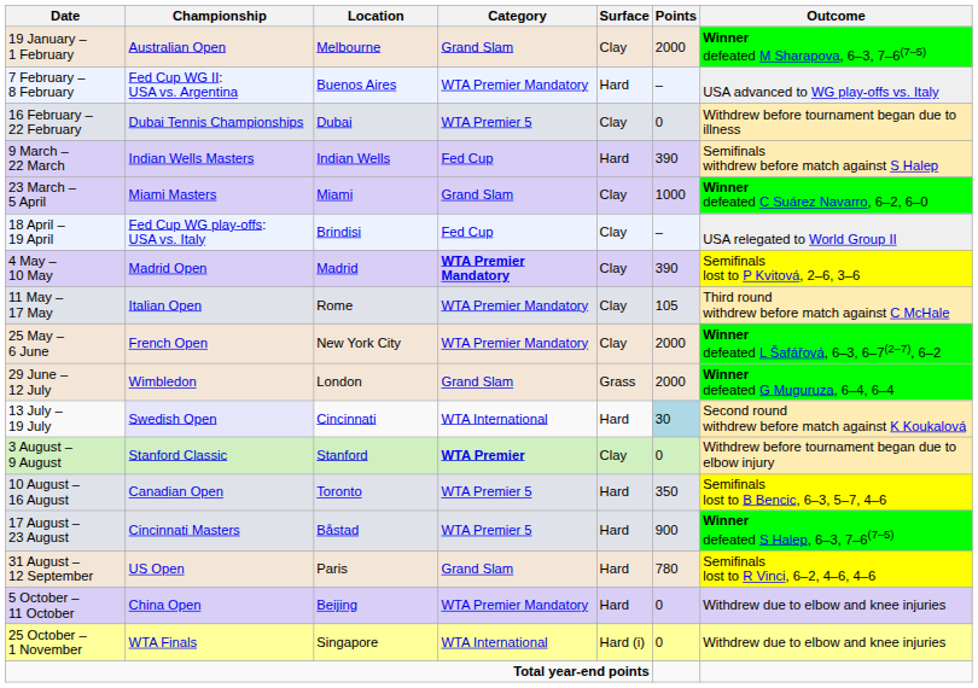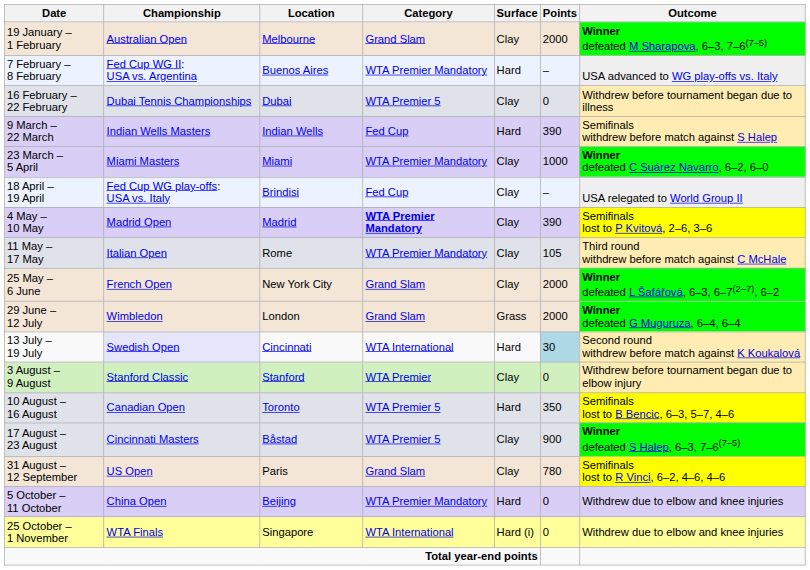23 March – 5 April | Category: Grand Slam -> WTA Premier Mandatory
25 May – 6 June | Category: WTA Premier Mandatory -> Grand Slam
3 August – 9 August | Category: bold -> normal
17 August – 23 August | Surface: Hard -> Clay
31 August – 12 September | Surface: Hard -> Clay
